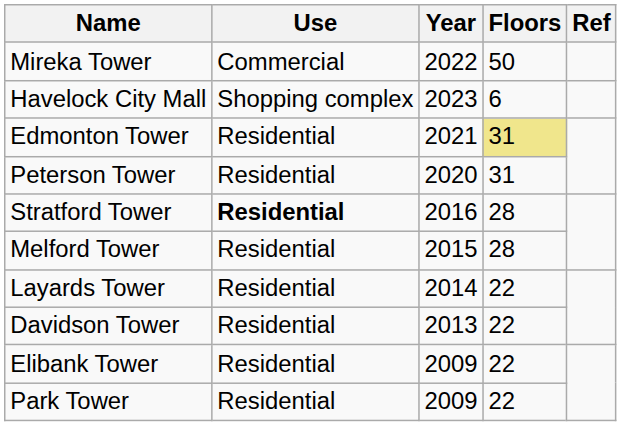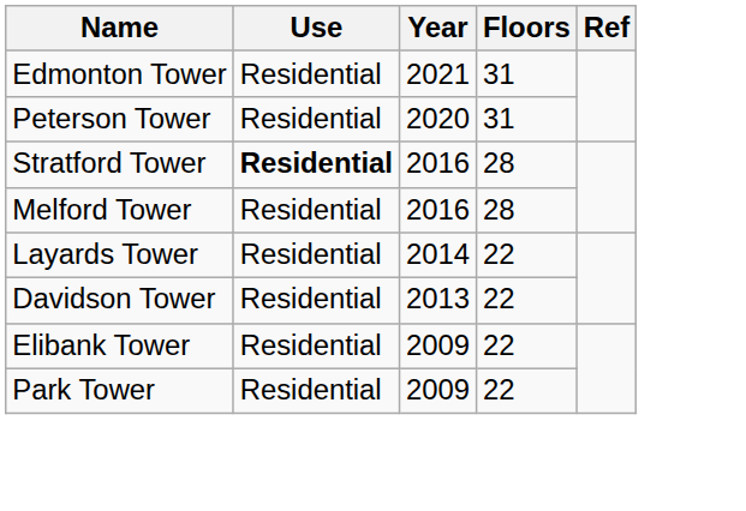- row: Mireka Tower | Commercial | 2022 | 50
- row: Havelock City Mall | Shopping complex | 2023 | 6
Edmonton Tower | Floors: khaki background -> no background
Melford Tower | Year: 2015 -> 2016
